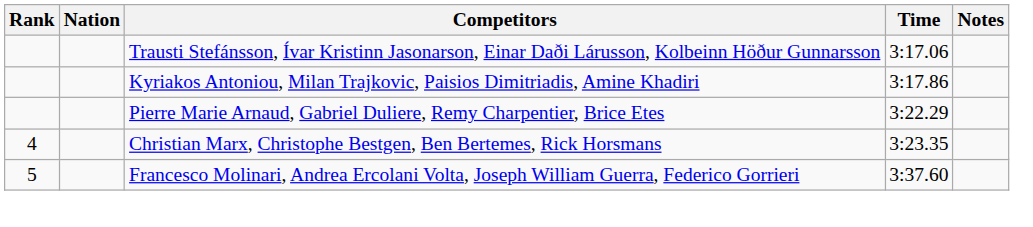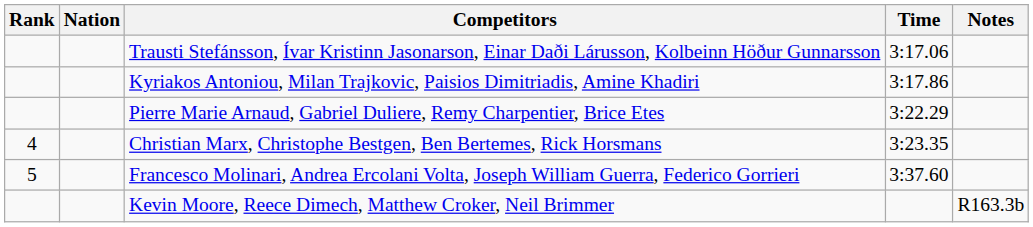+ row: Kevin Moore, Reece Dimech, Matthew Croker, Neil Brimmer | R163.3b
